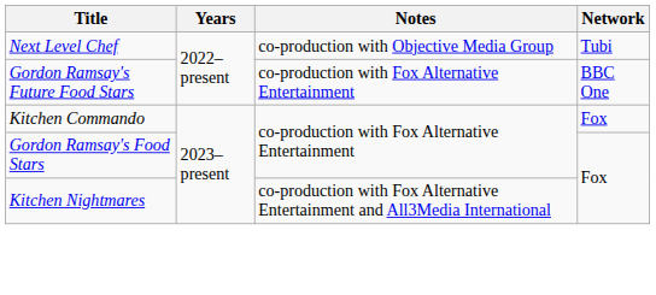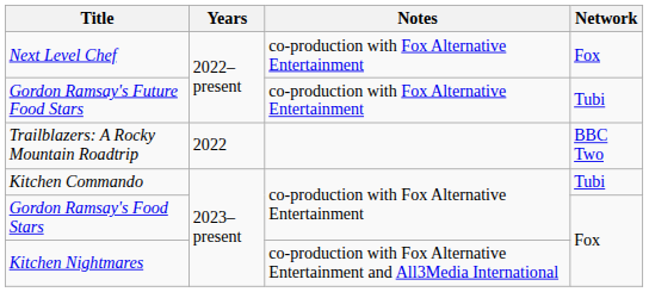Next Level Chef | Notes: co-production with Objective Media Group -> co-production with Fox Alternative Entertainment
Next Level Chef | Network: Tubi -> Fox
Gordon Ramsay's Future Food Stars | Network: BBC One -> Tubi
+ row: Trailblazers: A Rocky Mountain Roadtrip | 2022 | BBC Two
Kitchen Commando | Network: Fox -> Tubi
